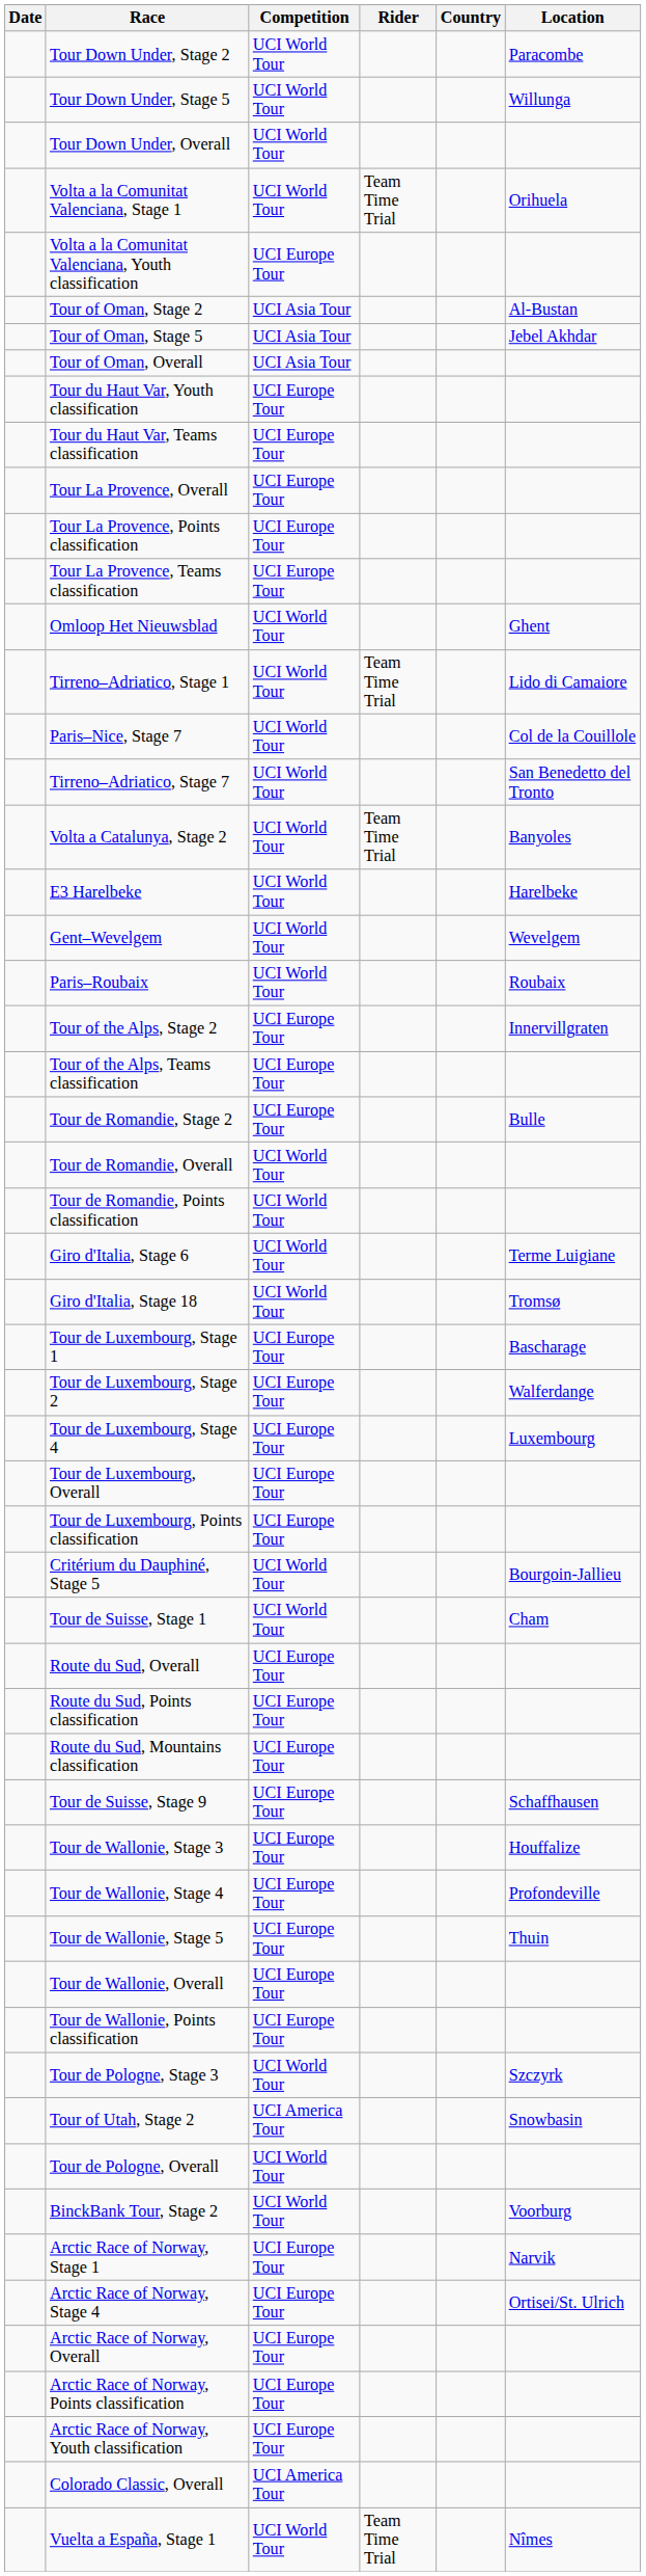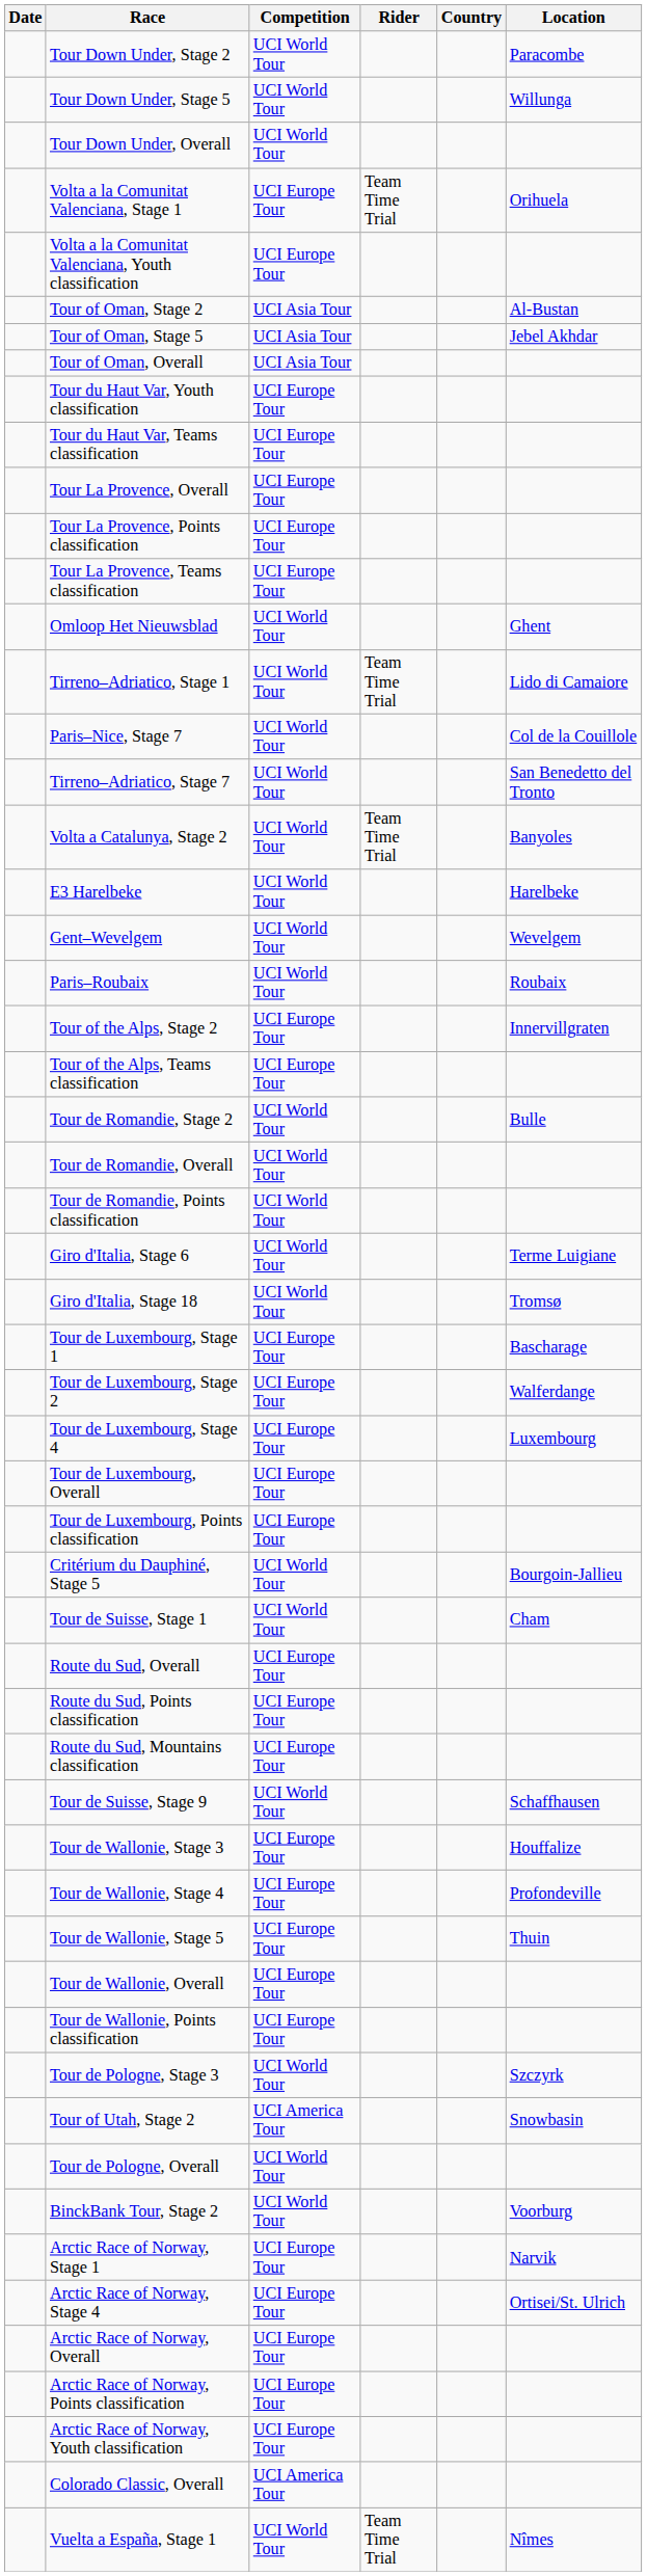Volta a la Comunitat Valenciana, Stage 1 | Competition: UCI World Tour -> UCI Europe Tour
Tour de Romandie, Stage 2 | Competition: UCI Europe Tour -> UCI World Tour
Tour de Suisse, Stage 9 | Competition: UCI Europe Tour -> UCI World Tour
